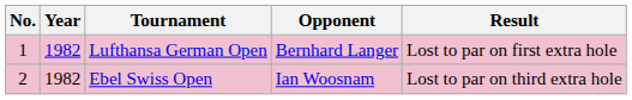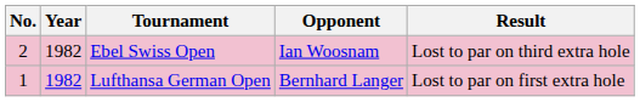rows swapped: Lufthansa German Open <-> Ebel Swiss Open
